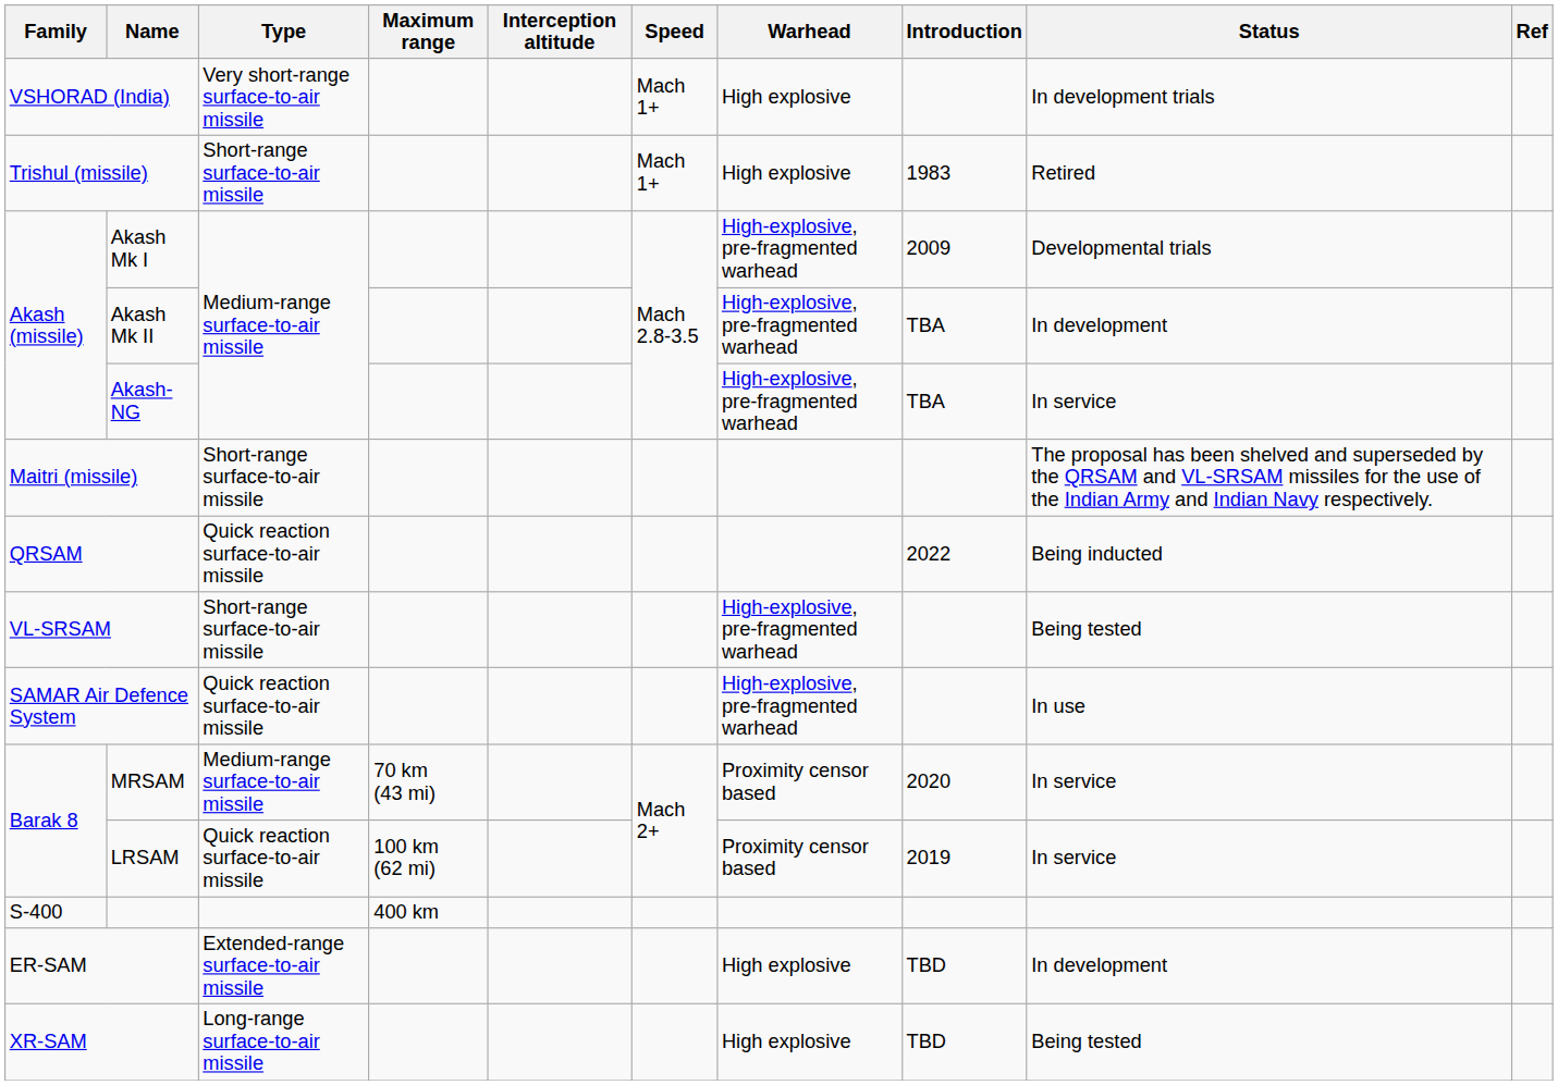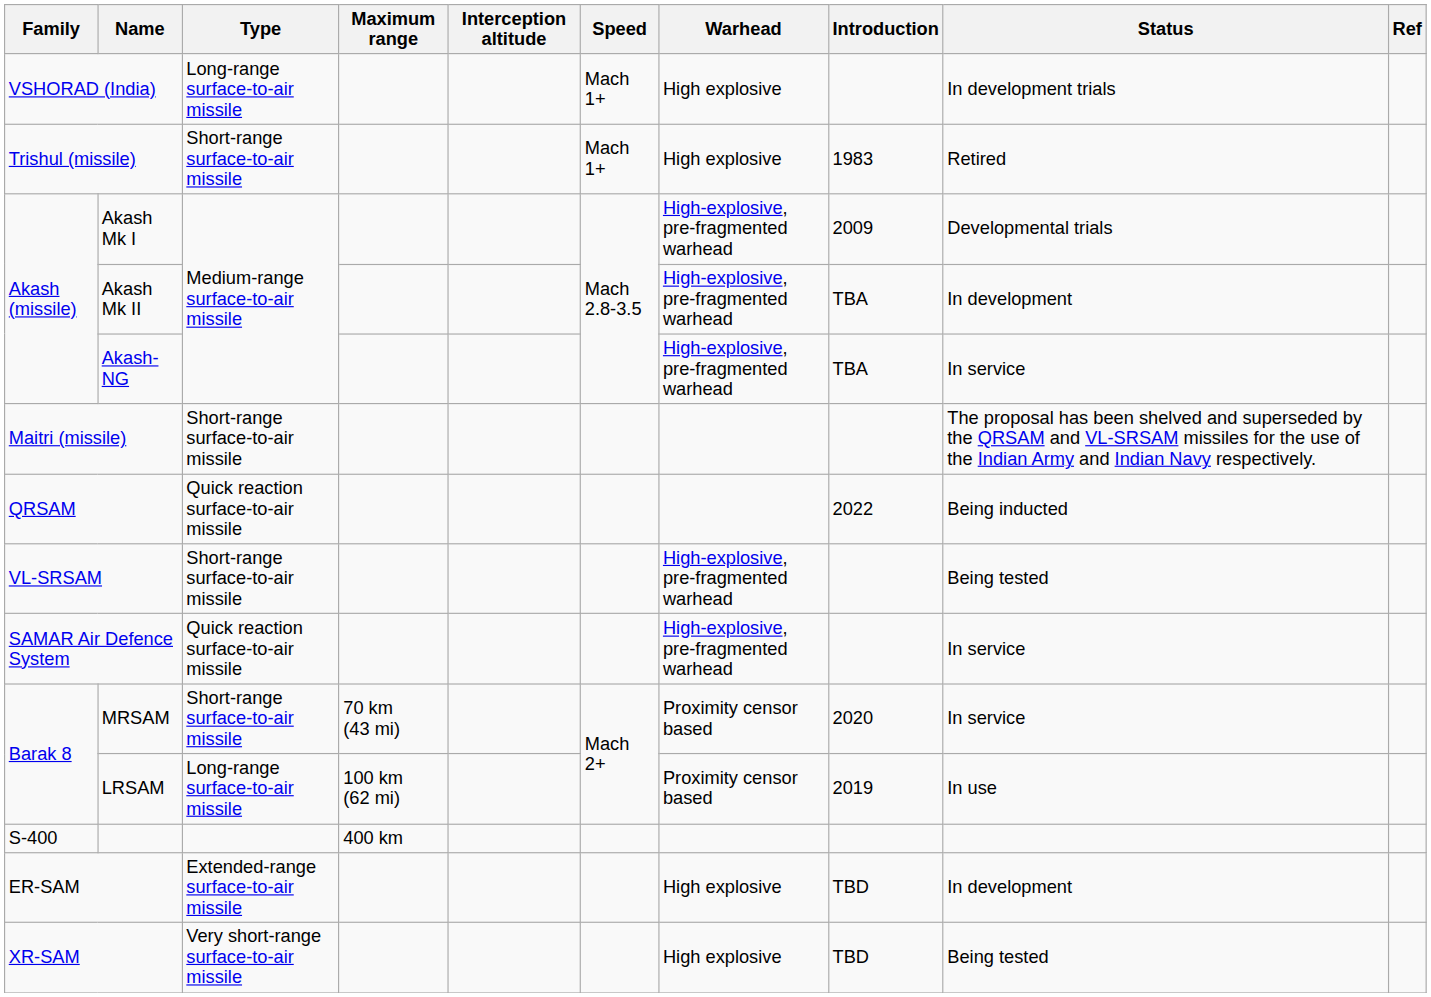VSHORAD (India) | Type: Very short-range surface-to-air missile -> Long-range surface-to-air missile
SAMAR Air Defence System | Status: In use -> In service
MRSAM | Type: Medium-range surface-to-air missile -> Short-range surface-to-air missile
LRSAM | Type: Quick reaction surface-to-air missile -> Long-range surface-to-air missile
LRSAM | Status: In service -> In use
XR-SAM | Type: Long-range surface-to-air missile -> Very short-range surface-to-air missile
